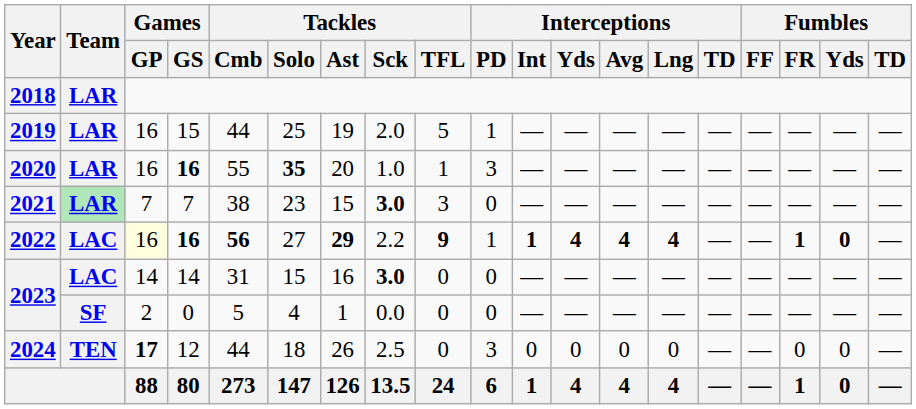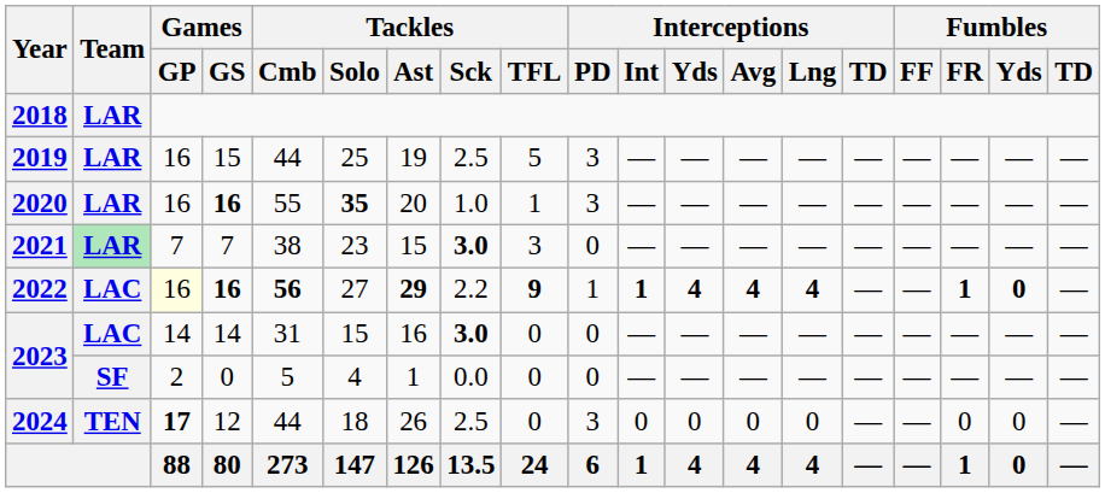2019 | Tackles / Sck: 2.0 -> 2.5
2019 | Interceptions / PD: 1 -> 3
